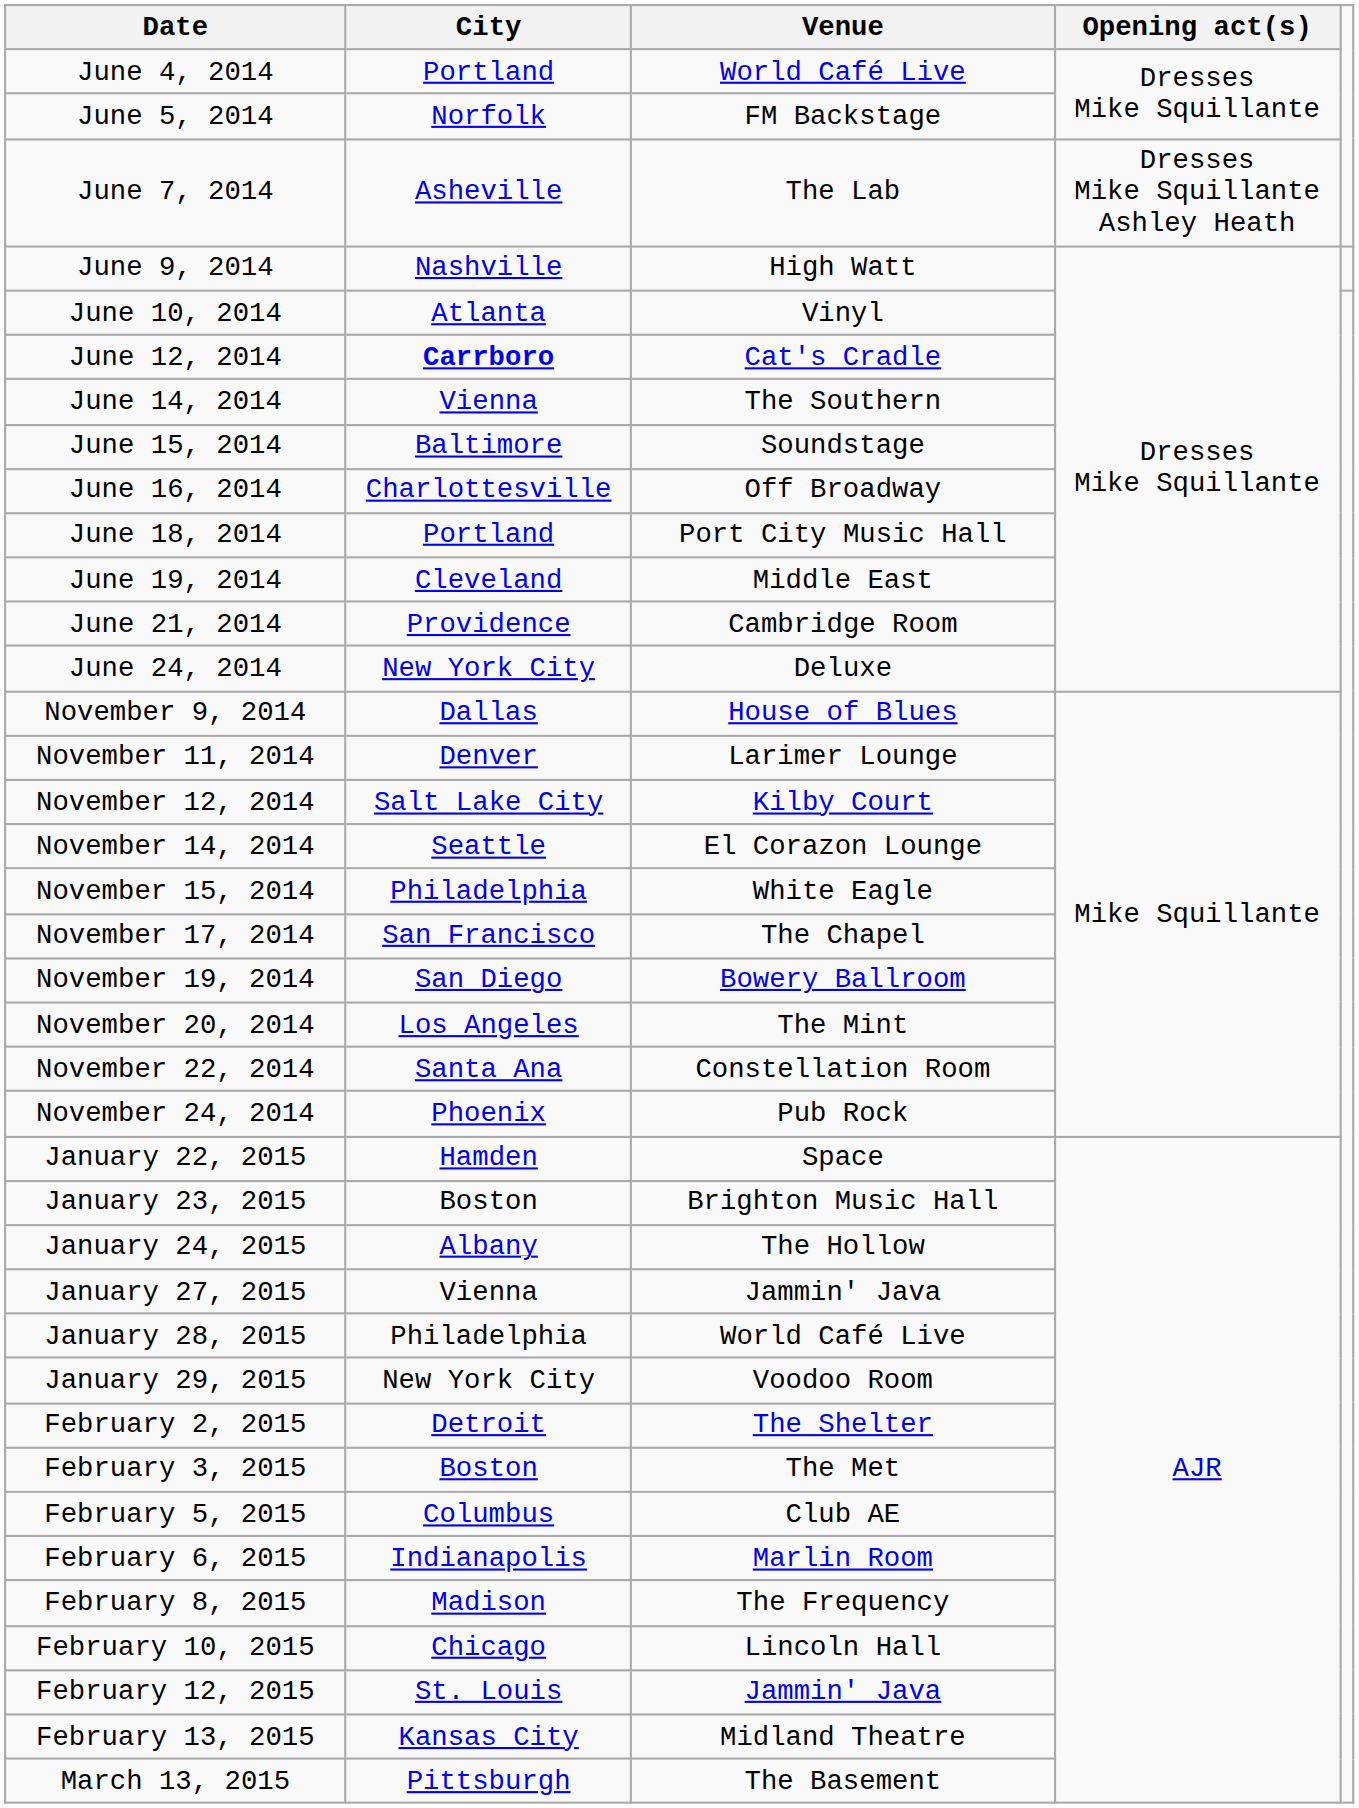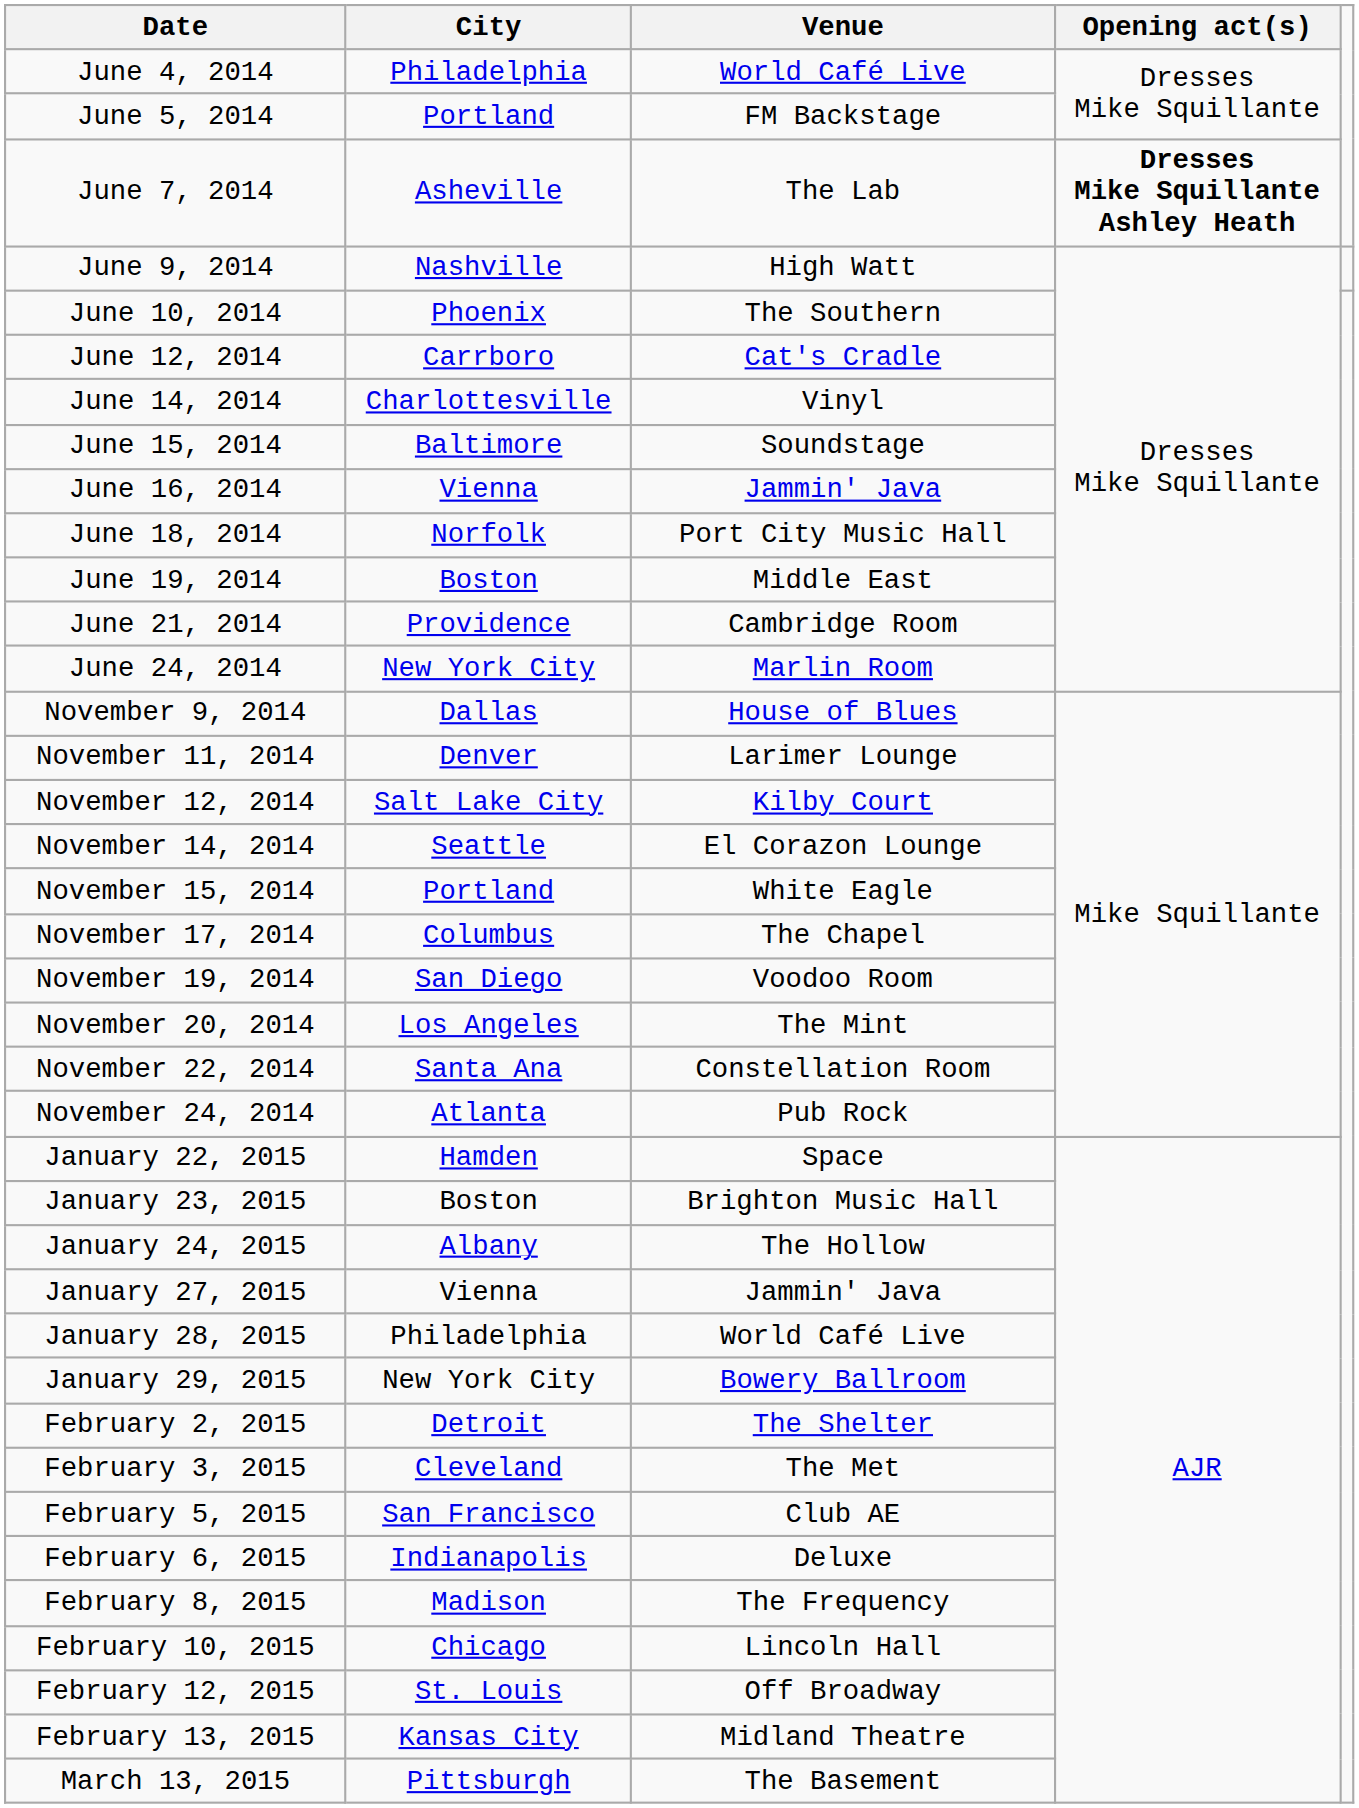June 4, 2014 | City: Portland -> Philadelphia
June 5, 2014 | City: Norfolk -> Portland
June 7, 2014 | Opening act(s): normal -> bold
June 10, 2014 | City: Atlanta -> Phoenix
June 10, 2014 | Venue: Vinyl -> The Southern
June 12, 2014 | City: bold -> normal
June 14, 2014 | City: Vienna -> Charlottesville
June 14, 2014 | Venue: The Southern -> Vinyl
June 16, 2014 | City: Charlottesville -> Vienna
June 16, 2014 | Venue: Off Broadway -> Jammin' Java
June 18, 2014 | City: Portland -> Norfolk
June 19, 2014 | City: Cleveland -> Boston
June 24, 2014 | Venue: Deluxe -> Marlin Room
November 15, 2014 | City: Philadelphia -> Portland
November 17, 2014 | City: San Francisco -> Columbus
November 19, 2014 | Venue: Bowery Ballroom -> Voodoo Room
November 24, 2014 | City: Phoenix -> Atlanta
January 29, 2015 | Venue: Voodoo Room -> Bowery Ballroom
February 3, 2015 | City: Boston -> Cleveland
February 5, 2015 | City: Columbus -> San Francisco
February 6, 2015 | Venue: Marlin Room -> Deluxe
February 12, 2015 | Venue: Jammin' Java -> Off Broadway
